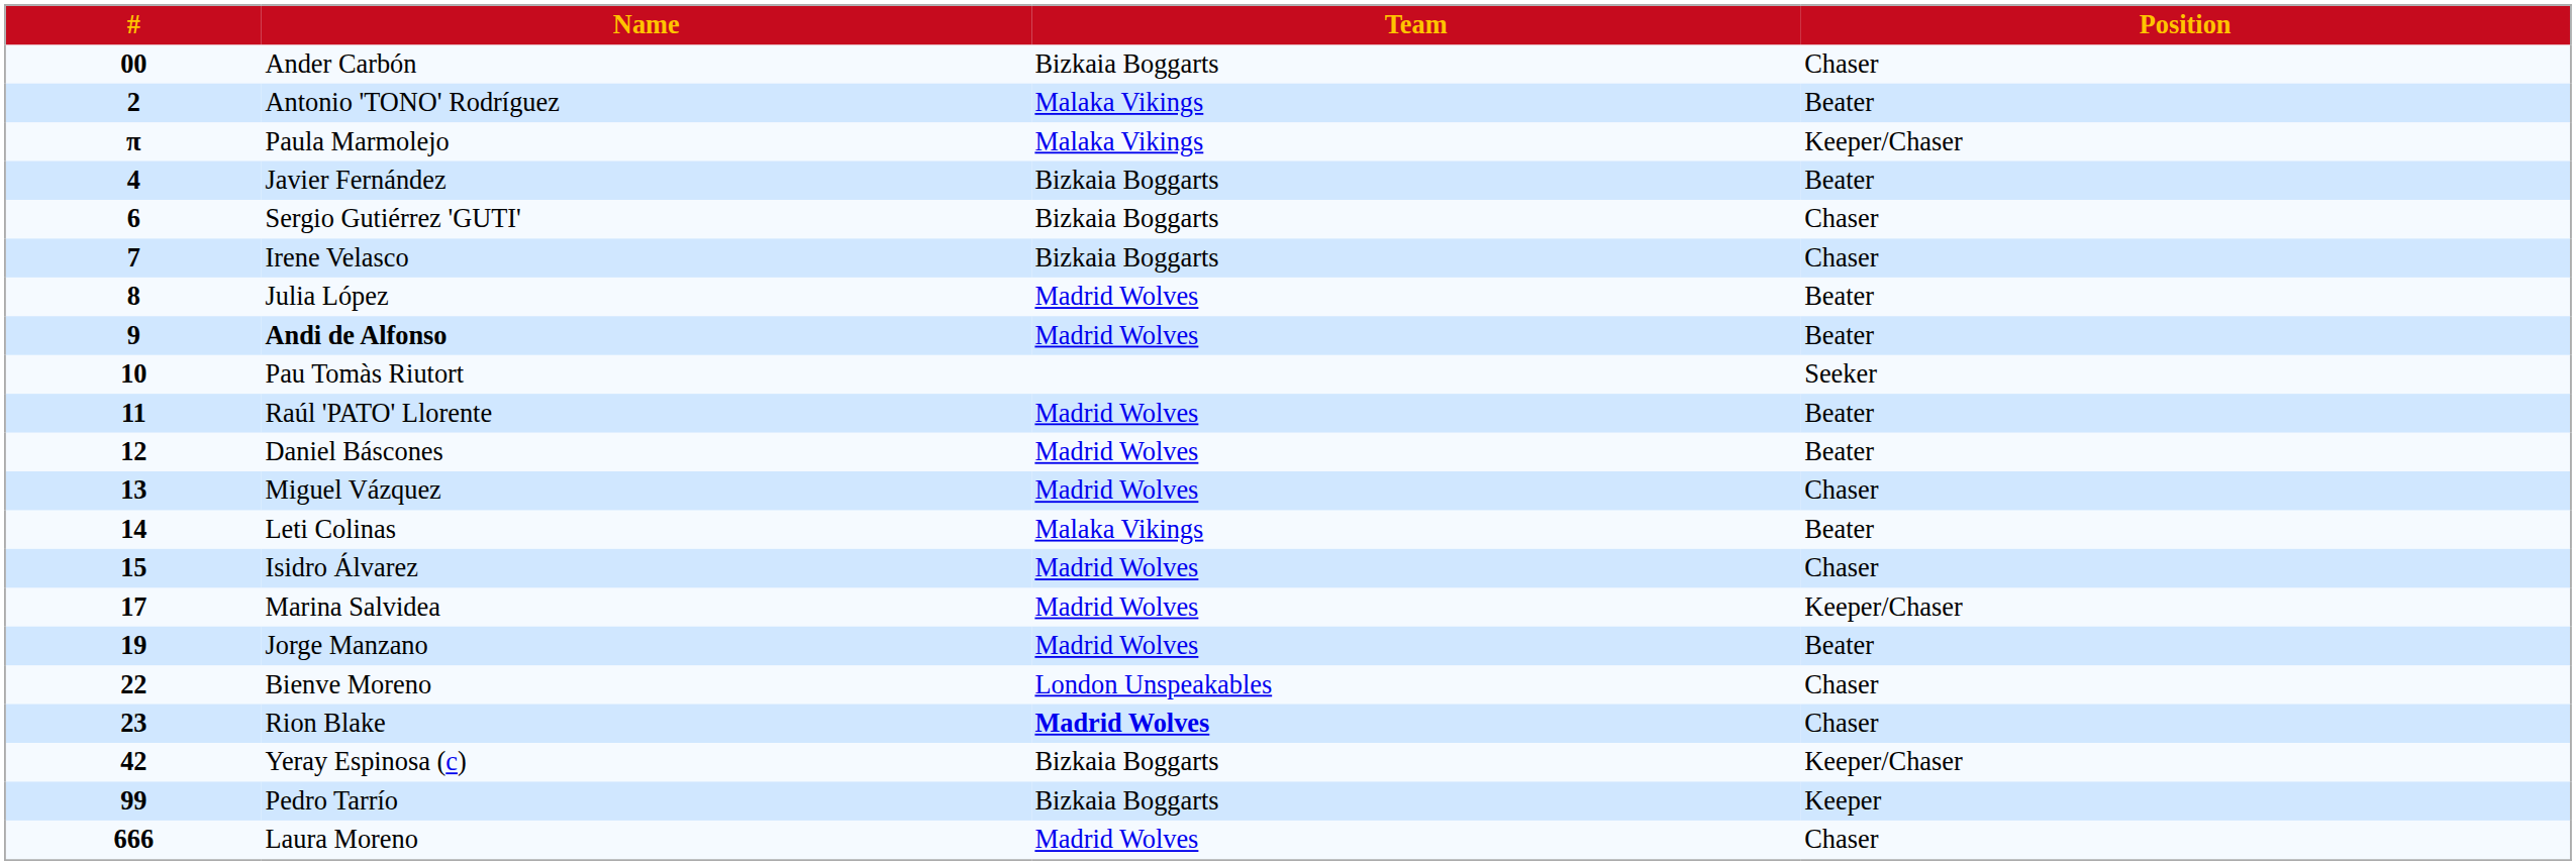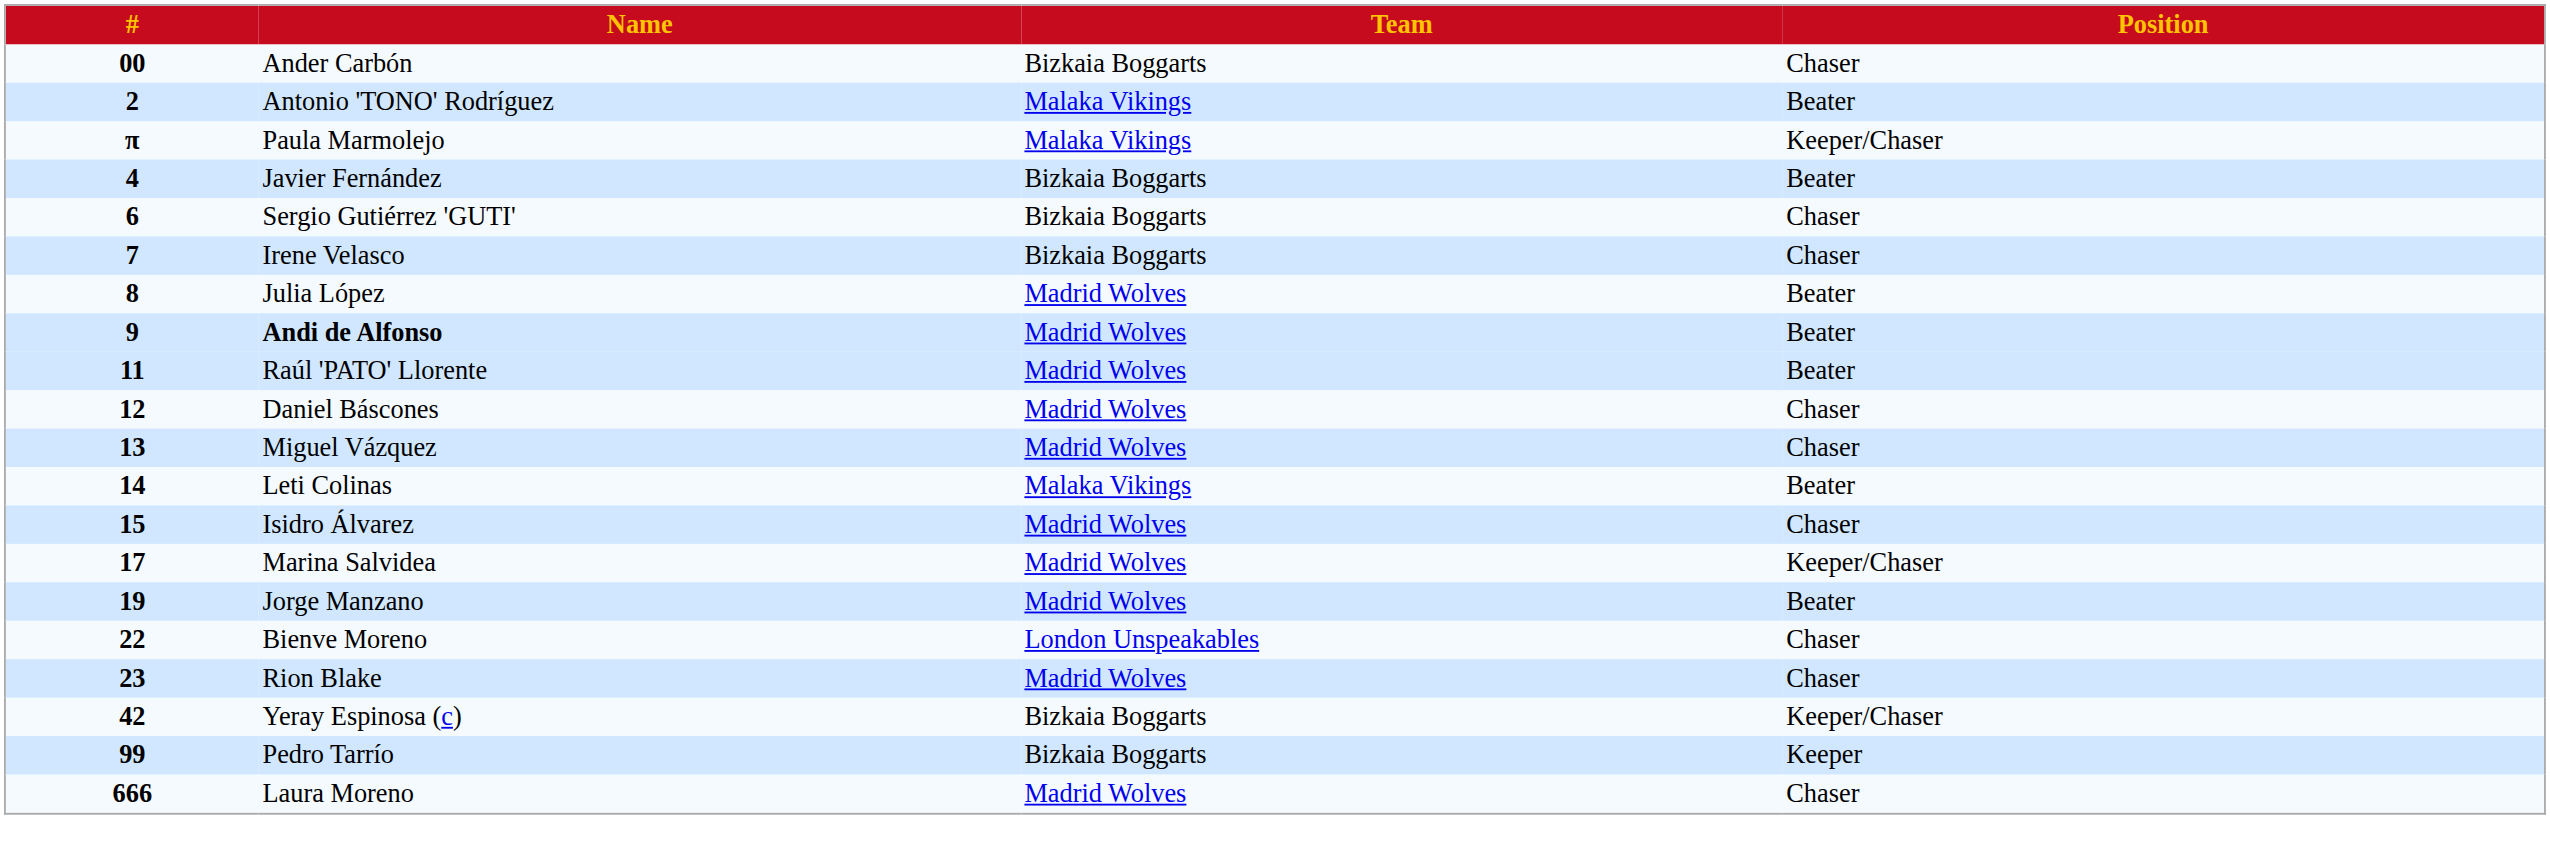- row: 10 | Pau Tomàs Riutort | Seeker
12 | Position: Beater -> Chaser
23 | Team: bold -> normal
